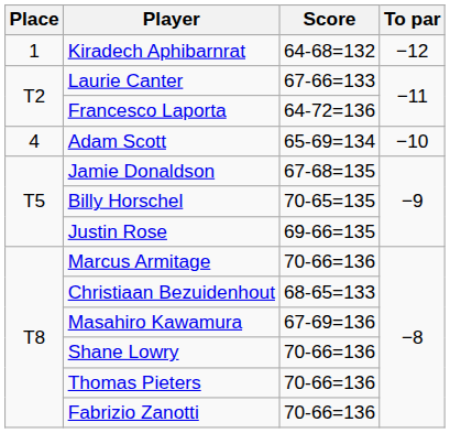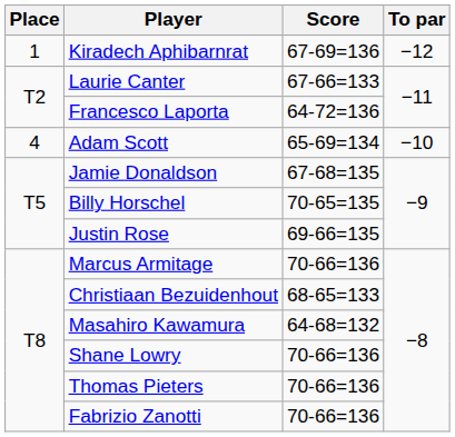Kiradech Aphibarnrat | Score: 64-68=132 -> 67-69=136
Masahiro Kawamura | Score: 67-69=136 -> 64-68=132
